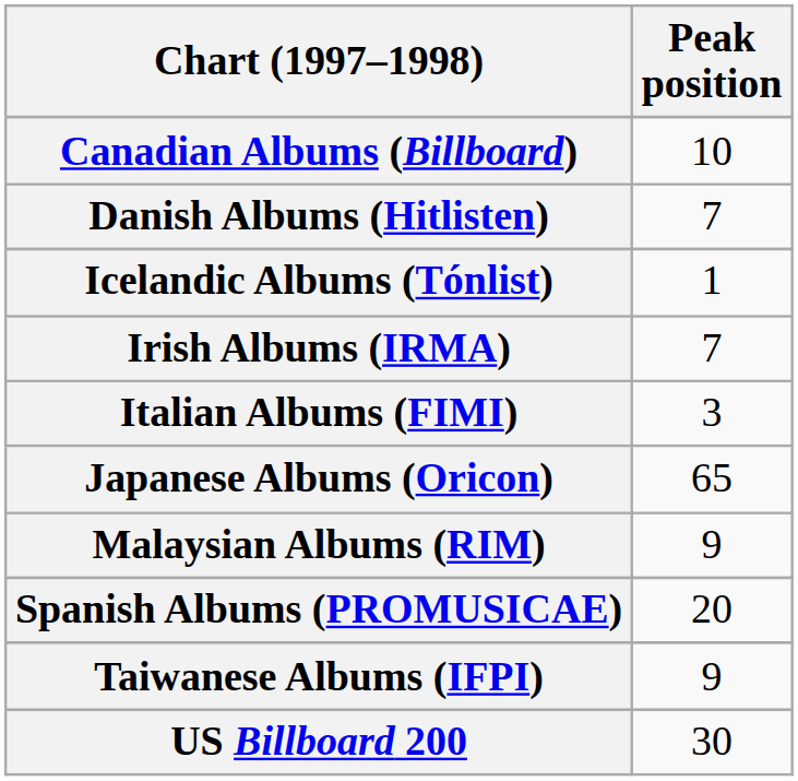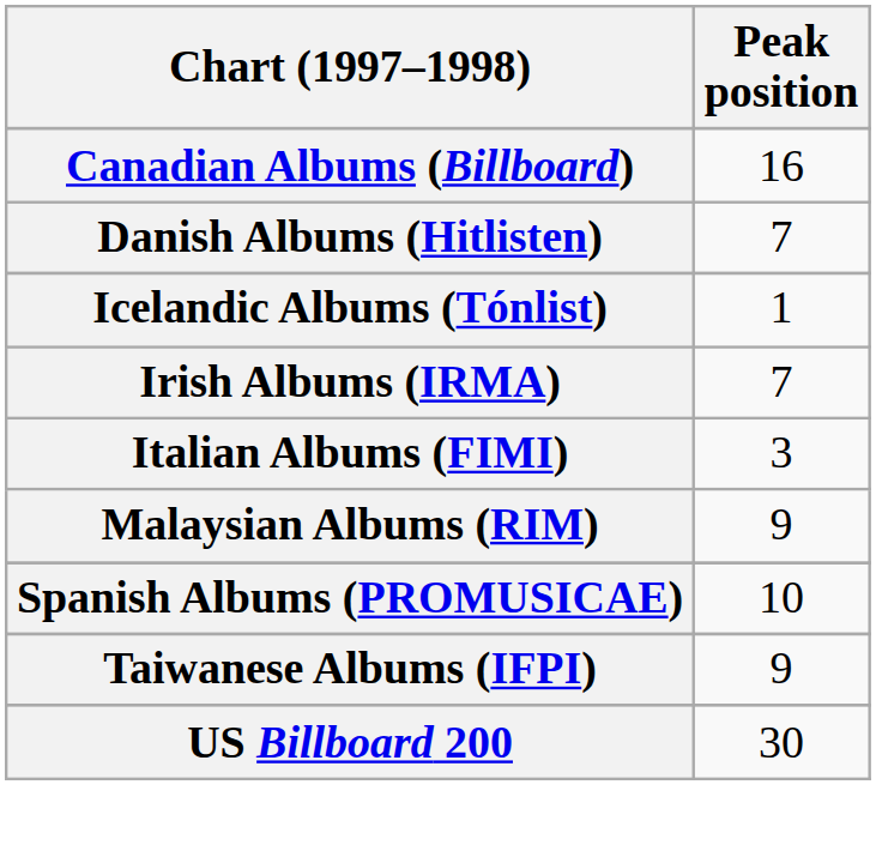Canadian Albums (Billboard) | Peak position: 10 -> 16
- row: Japanese Albums (Oricon) | 65
Spanish Albums (PROMUSICAE) | Peak position: 20 -> 10
